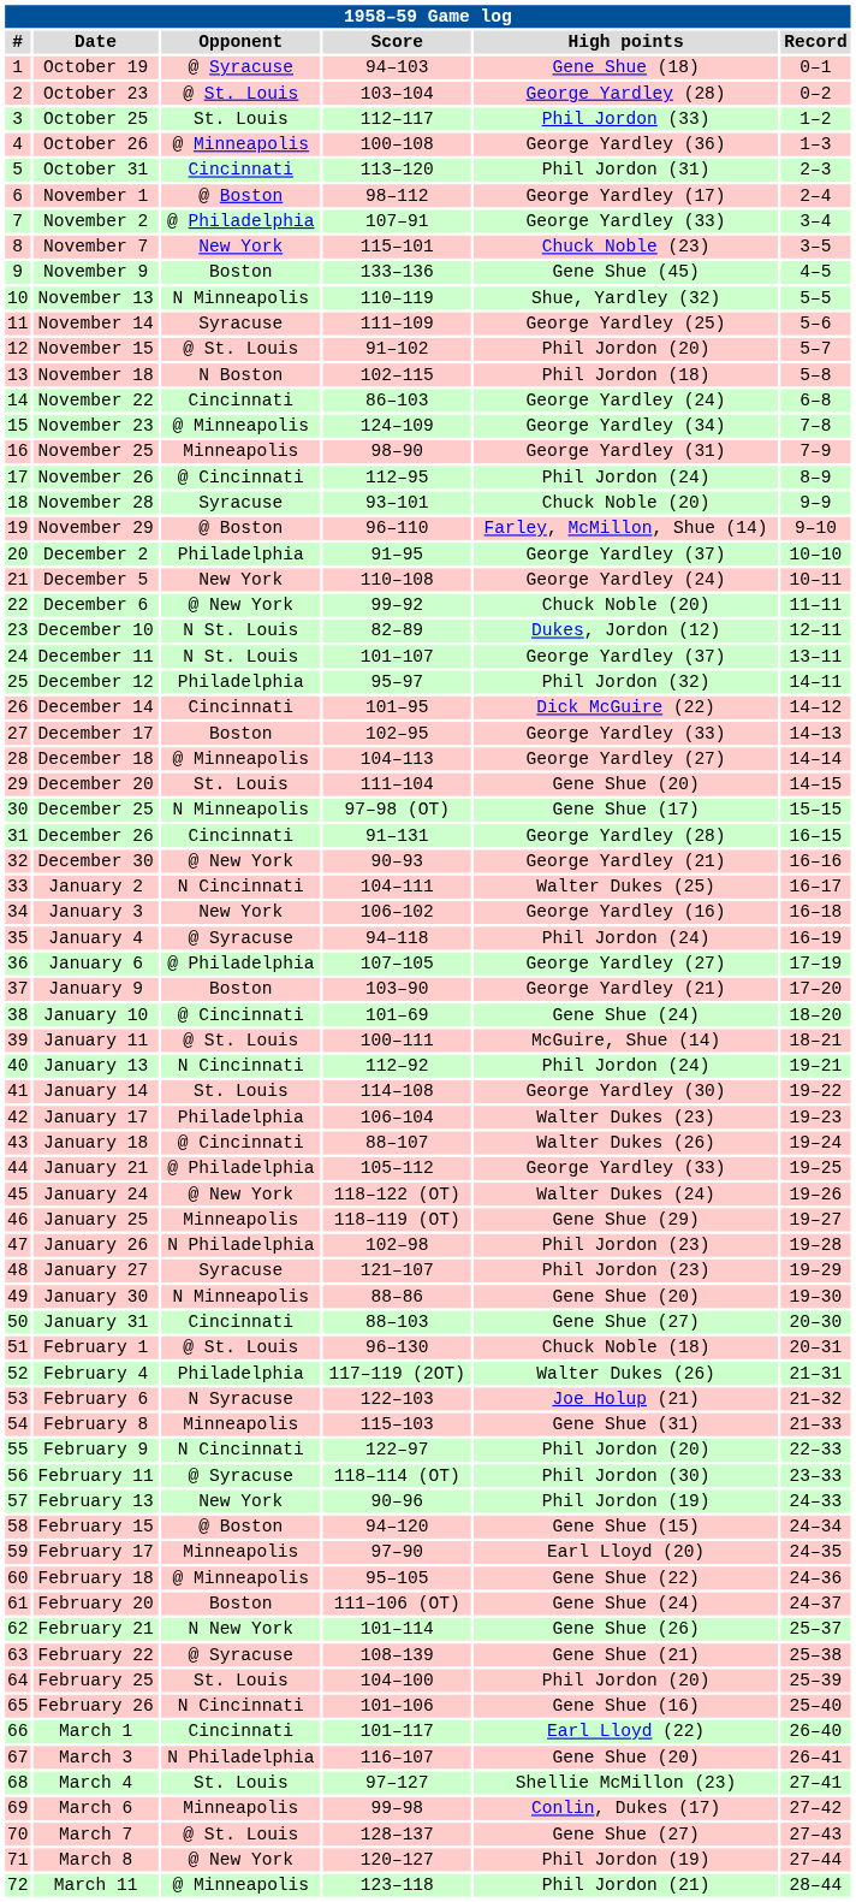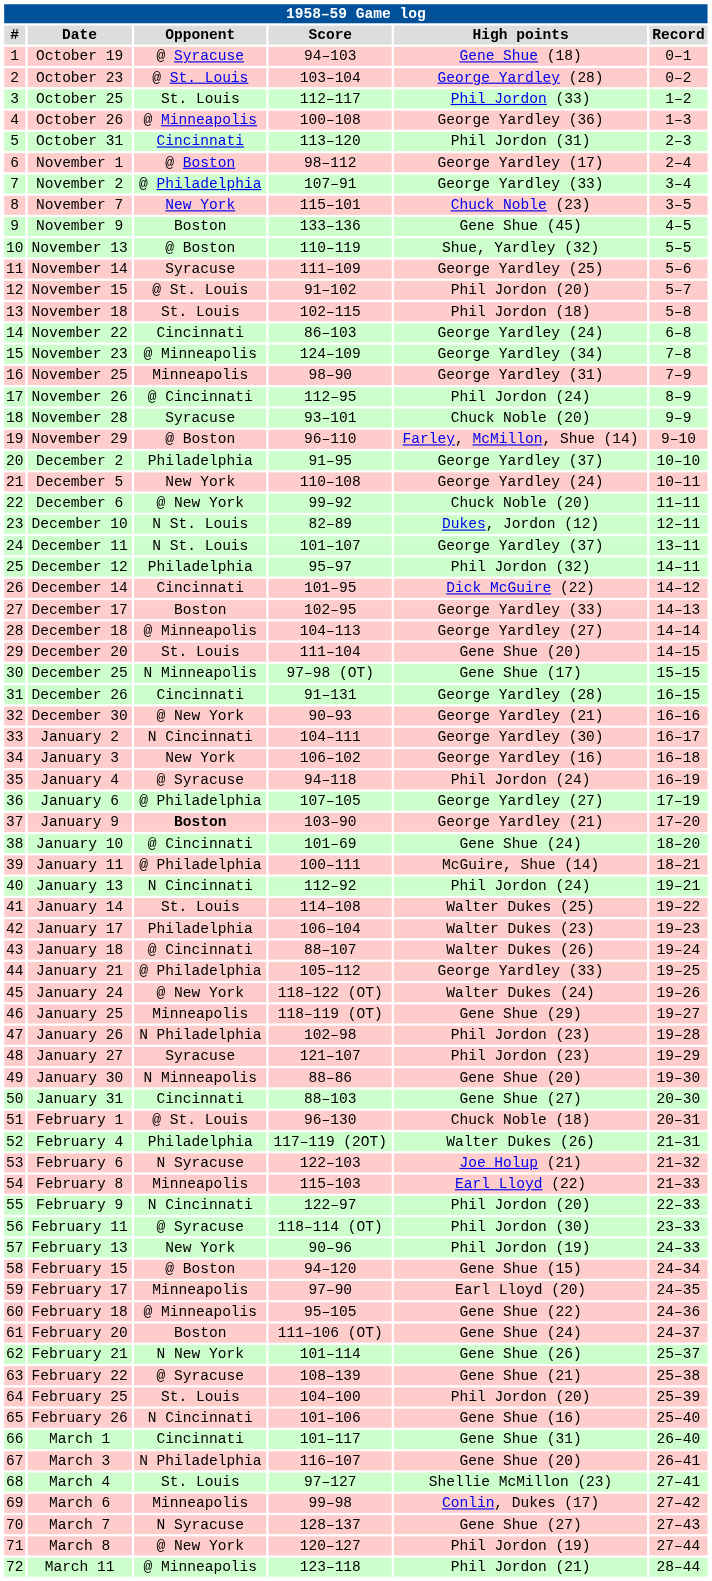November 13 | Opponent: N Minneapolis -> @ Boston
November 18 | Opponent: N Boston -> St. Louis
January 2 | High points: Walter Dukes (25) -> George Yardley (30)
January 9 | Opponent: normal -> bold
January 11 | Opponent: @ St. Louis -> @ Philadelphia
January 14 | High points: George Yardley (30) -> Walter Dukes (25)
February 8 | High points: Gene Shue (31) -> Earl Lloyd (22)
March 1 | High points: Earl Lloyd (22) -> Gene Shue (31)
March 7 | Opponent: @ St. Louis -> N Syracuse
